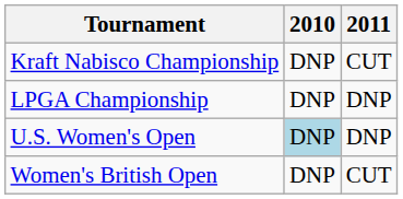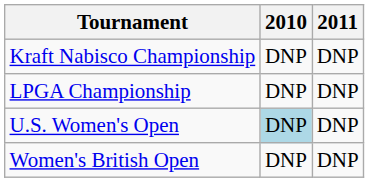Kraft Nabisco Championship | 2011: CUT -> DNP
Women's British Open | 2011: CUT -> DNP
